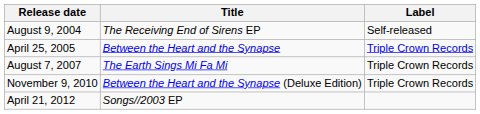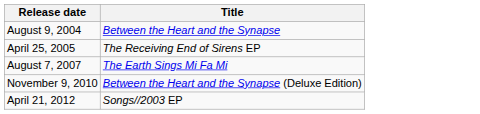- column: Label | Self-released | Triple Crown Records | Triple Crown Records | Triple Crown Records
August 9, 2004 | Title: The Receiving End of Sirens EP -> Between the Heart and the Synapse
April 25, 2005 | Title: Between the Heart and the Synapse -> The Receiving End of Sirens EP
